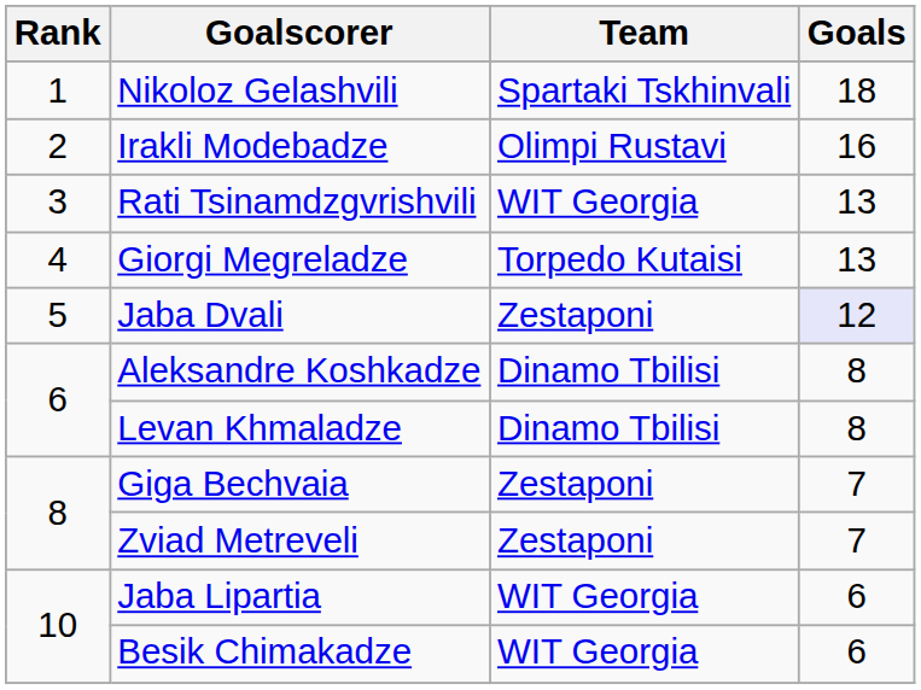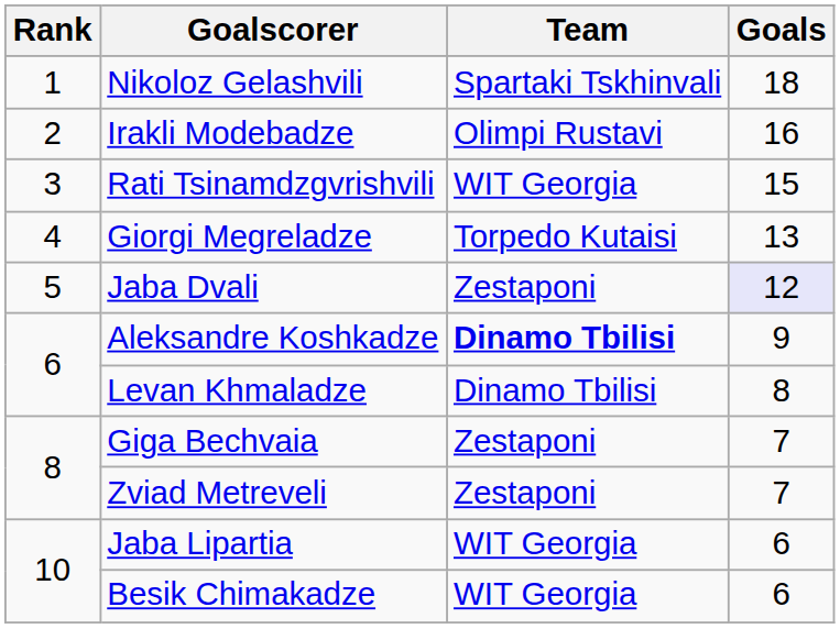Rati Tsinamdzgvrishvili | Goals: 13 -> 15
Aleksandre Koshkadze | Team: normal -> bold
Aleksandre Koshkadze | Goals: 8 -> 9
